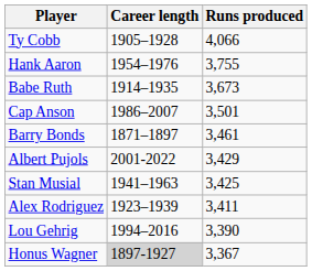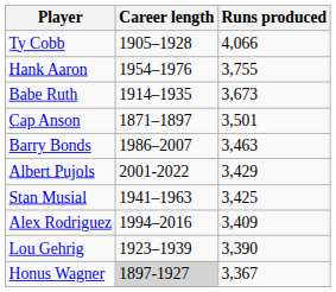Cap Anson | Career length: 1986–2007 -> 1871–1897
Barry Bonds | Career length: 1871–1897 -> 1986–2007
Barry Bonds | Runs produced: 3,461 -> 3,463
Alex Rodriguez | Career length: 1923–1939 -> 1994–2016
Alex Rodriguez | Runs produced: 3,411 -> 3,409
Lou Gehrig | Career length: 1994–2016 -> 1923–1939
